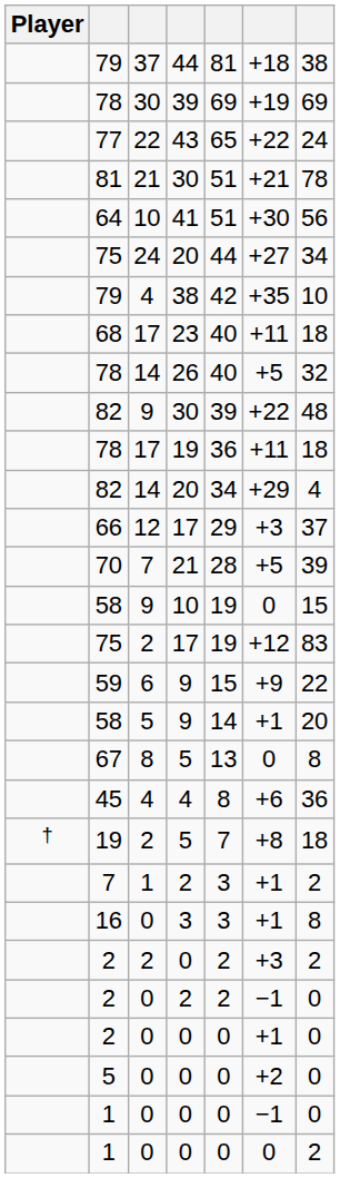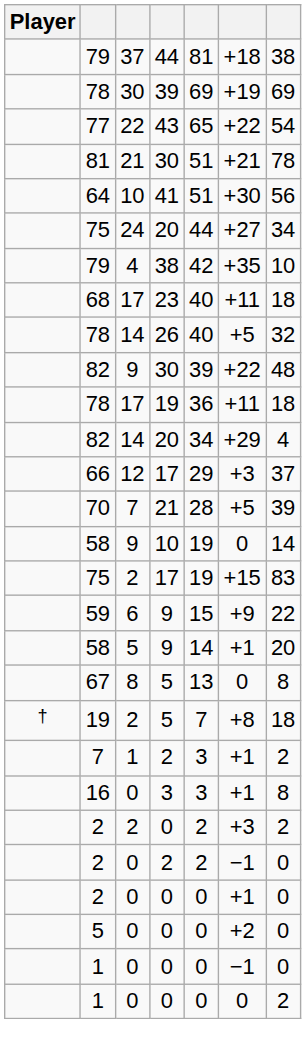77 | column 7: 24 -> 54
58 / 10 | column 7: 15 -> 14
75 / 17 | column 6: +12 -> +15
- row: 45 | 4 | 4 | 8 | +6 | 36
